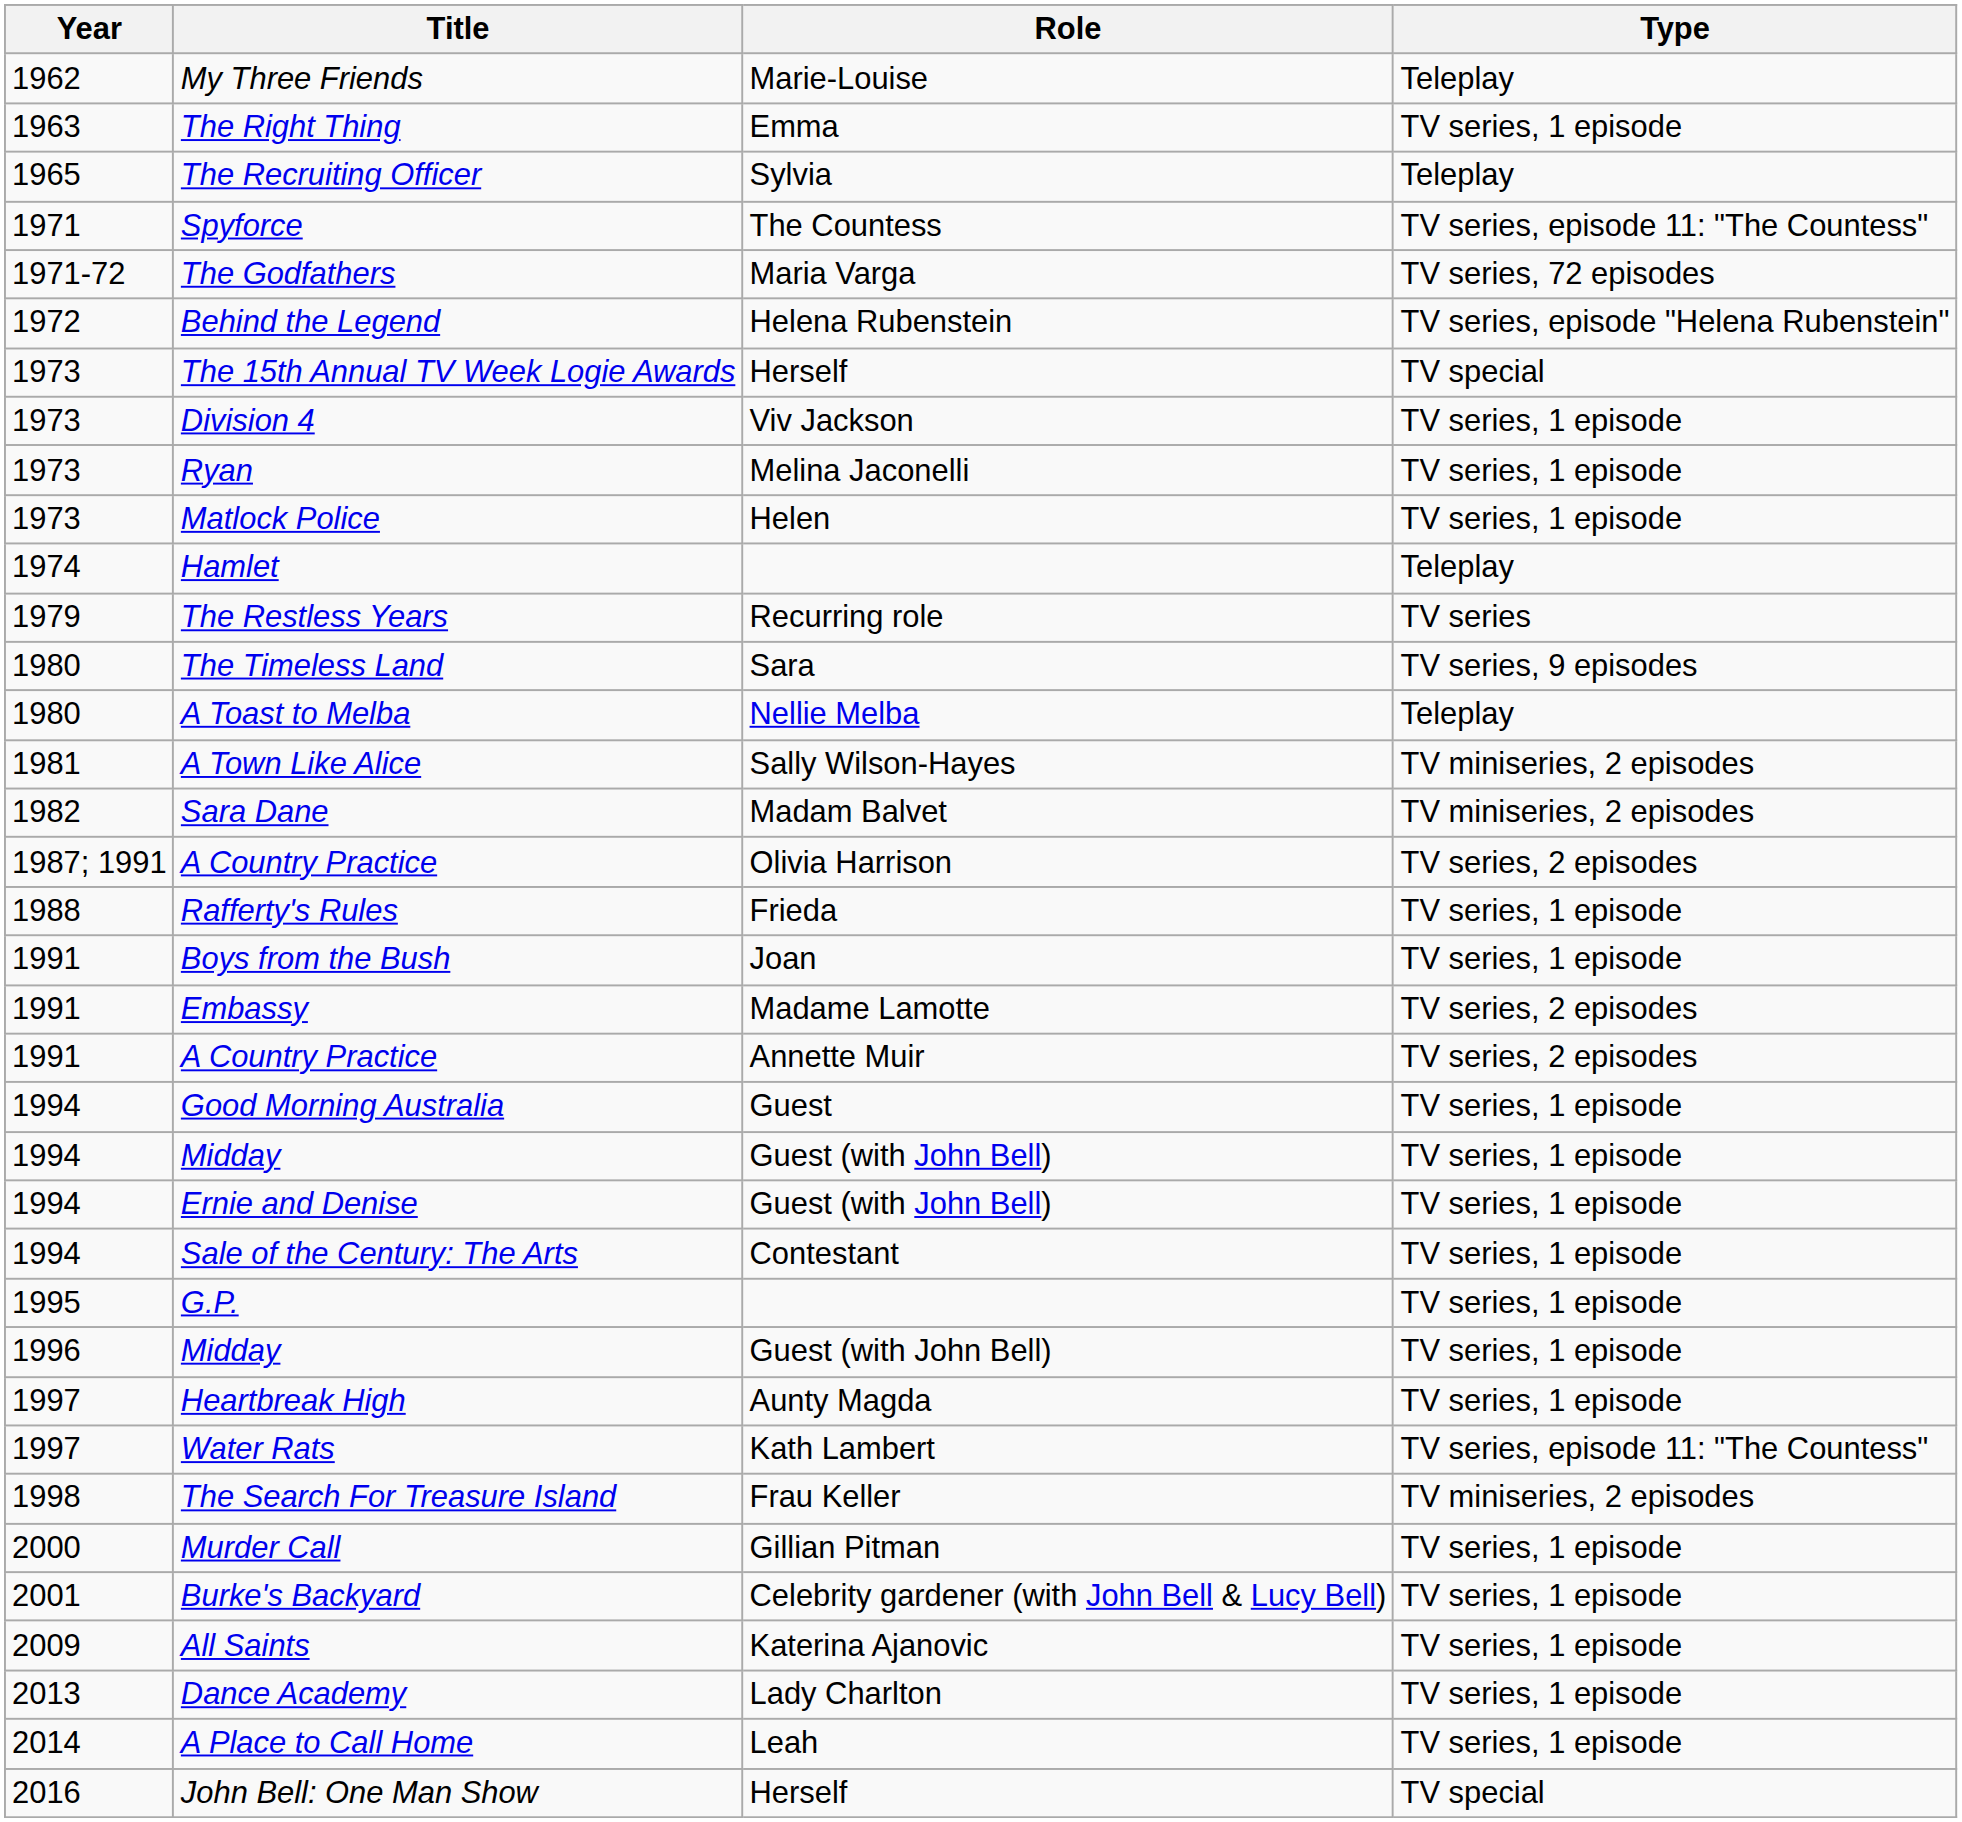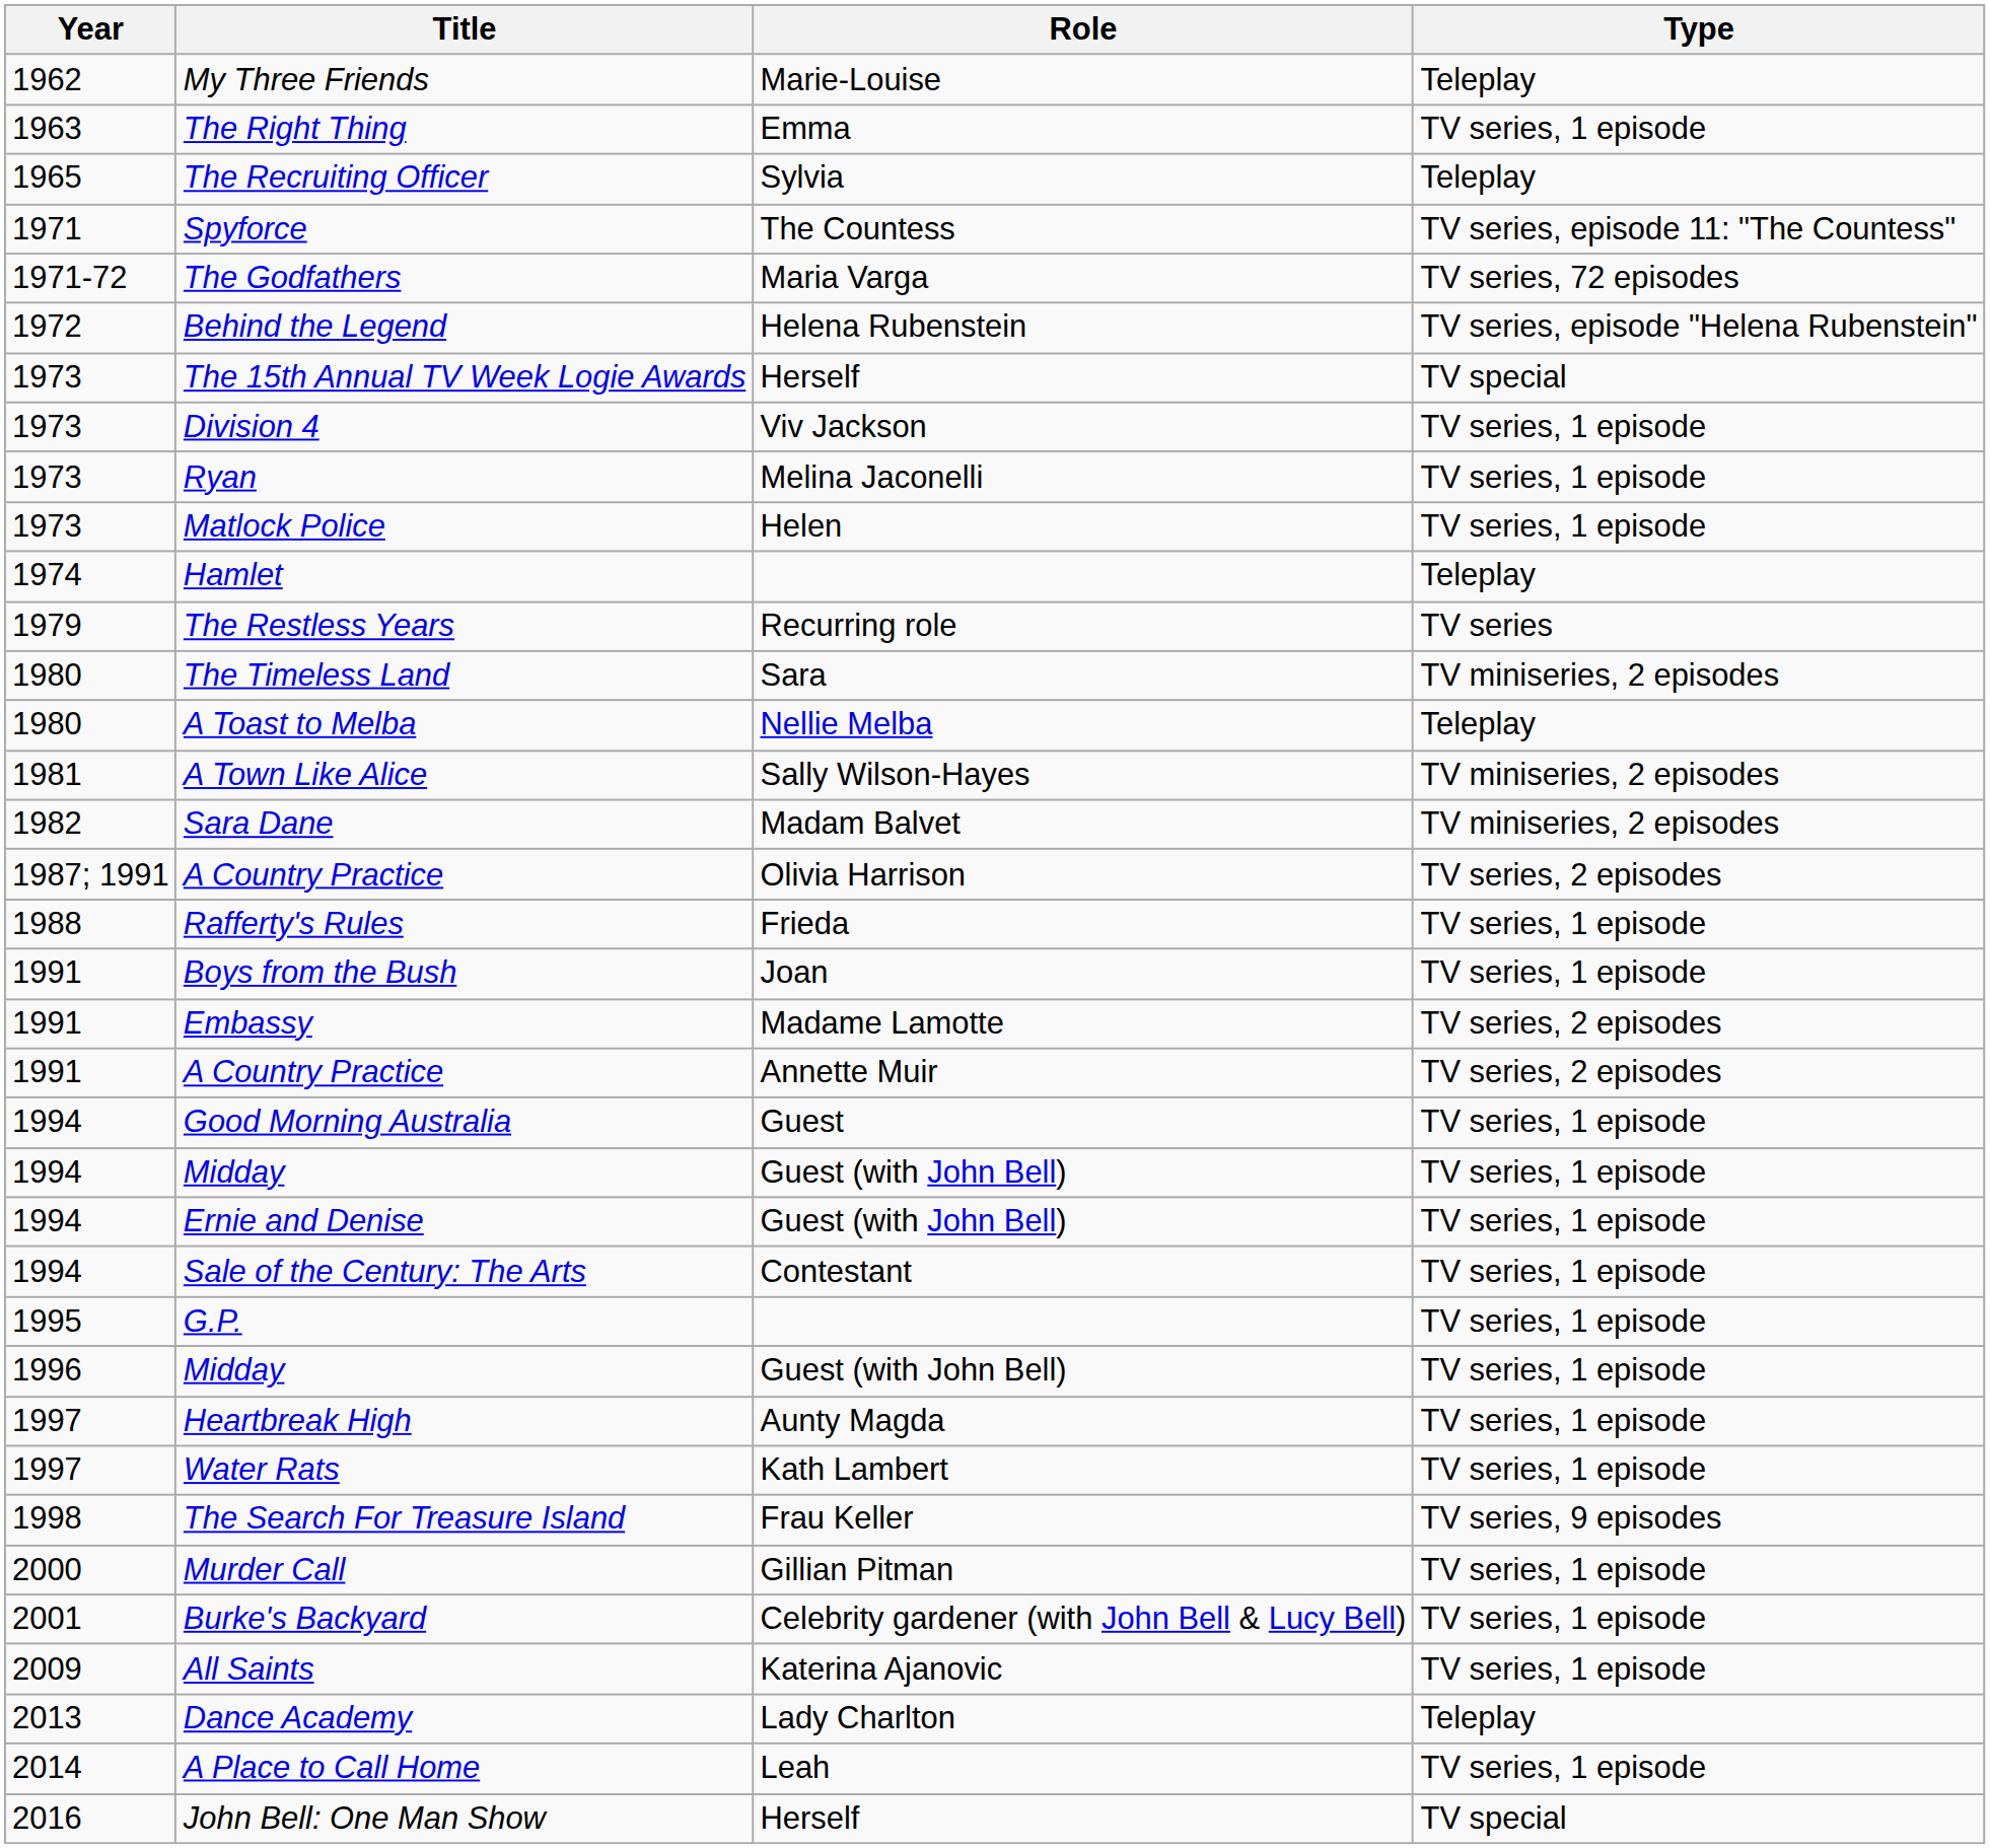The Timeless Land | Type: TV series, 9 episodes -> TV miniseries, 2 episodes
Water Rats | Type: TV series, episode 11: "The Countess" -> TV series, 1 episode
The Search For Treasure Island | Type: TV miniseries, 2 episodes -> TV series, 9 episodes
Dance Academy | Type: TV series, 1 episode -> Teleplay
